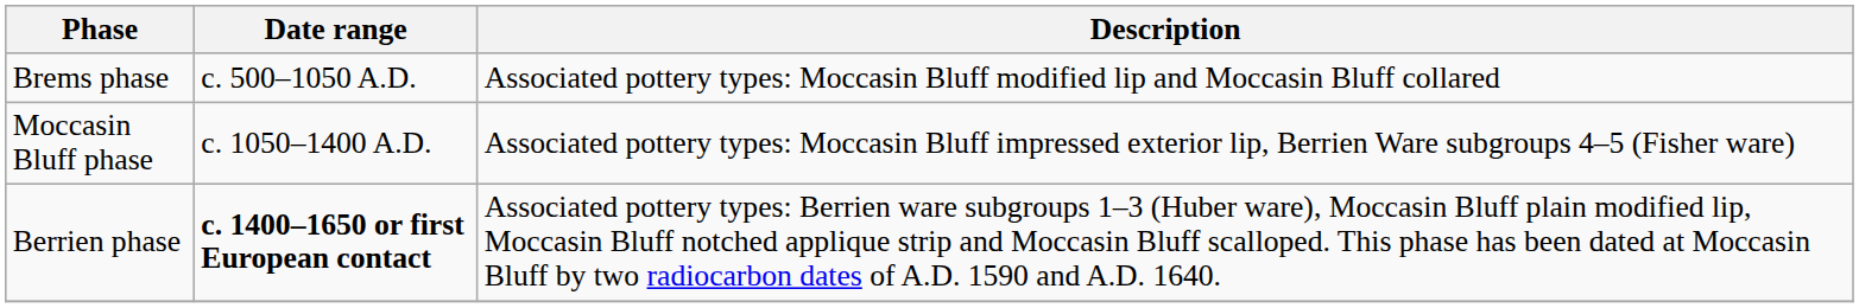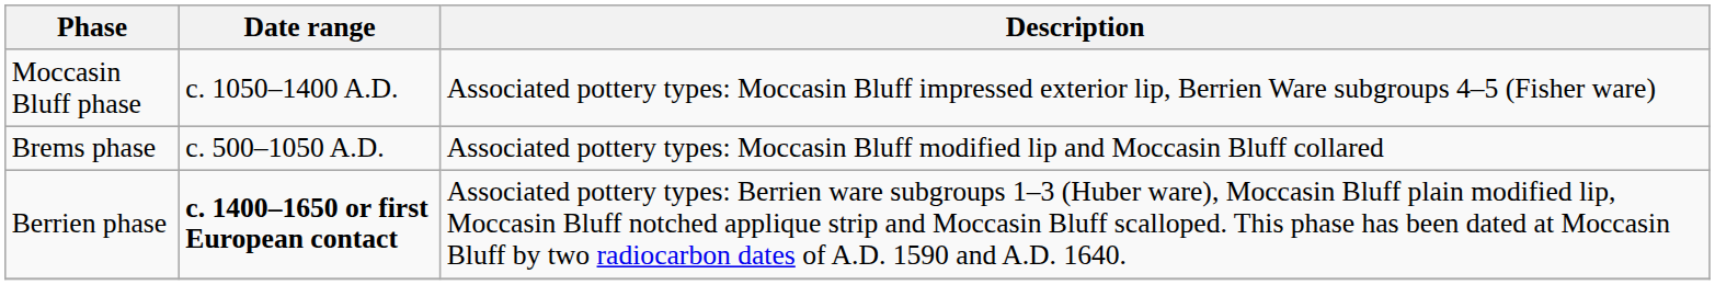rows swapped: Brems phase <-> Moccasin Bluff phase
